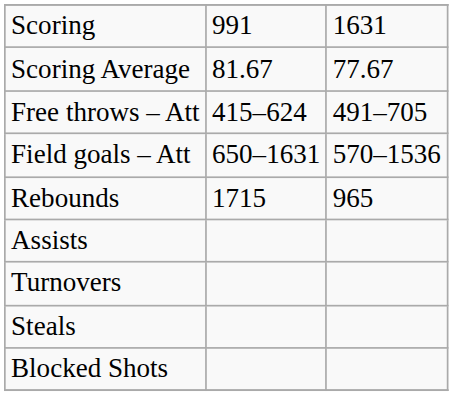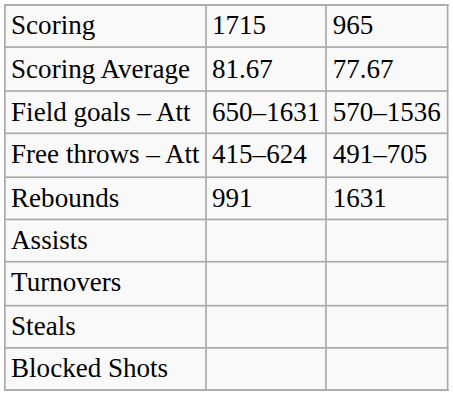Scoring | column 2: 991 -> 1715
Scoring | column 3: 1631 -> 965
rows swapped: Field goals – Att <-> Free throws – Att
Rebounds | column 2: 1715 -> 991
Rebounds | column 3: 965 -> 1631
